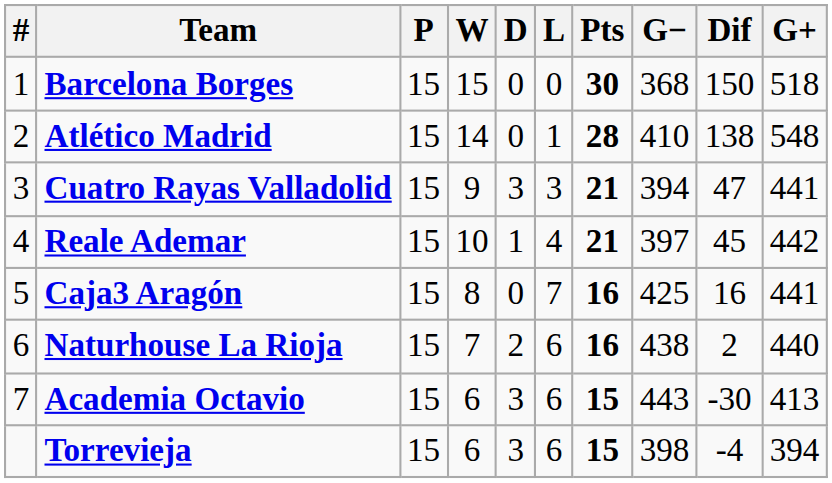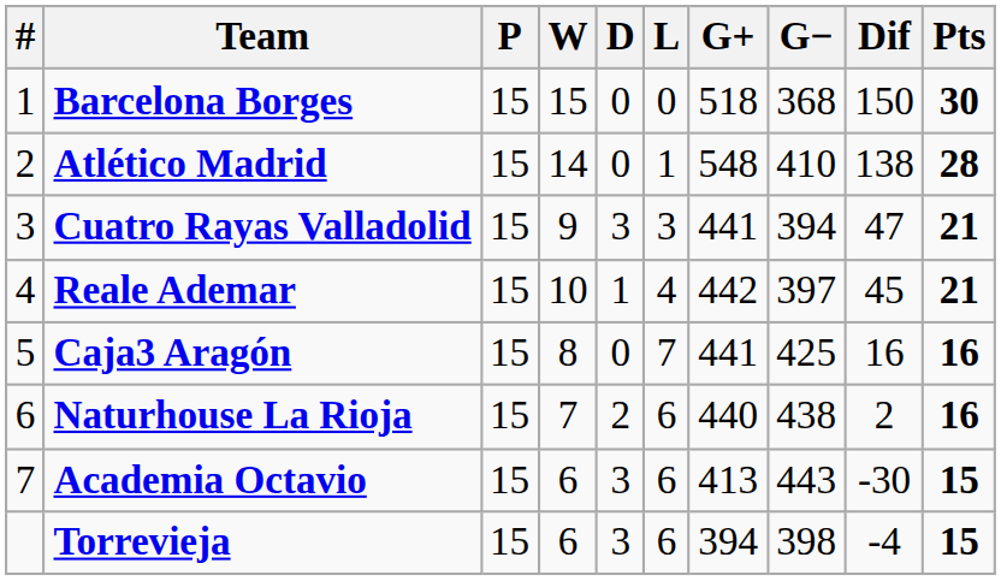columns swapped: G+ <-> Pts
